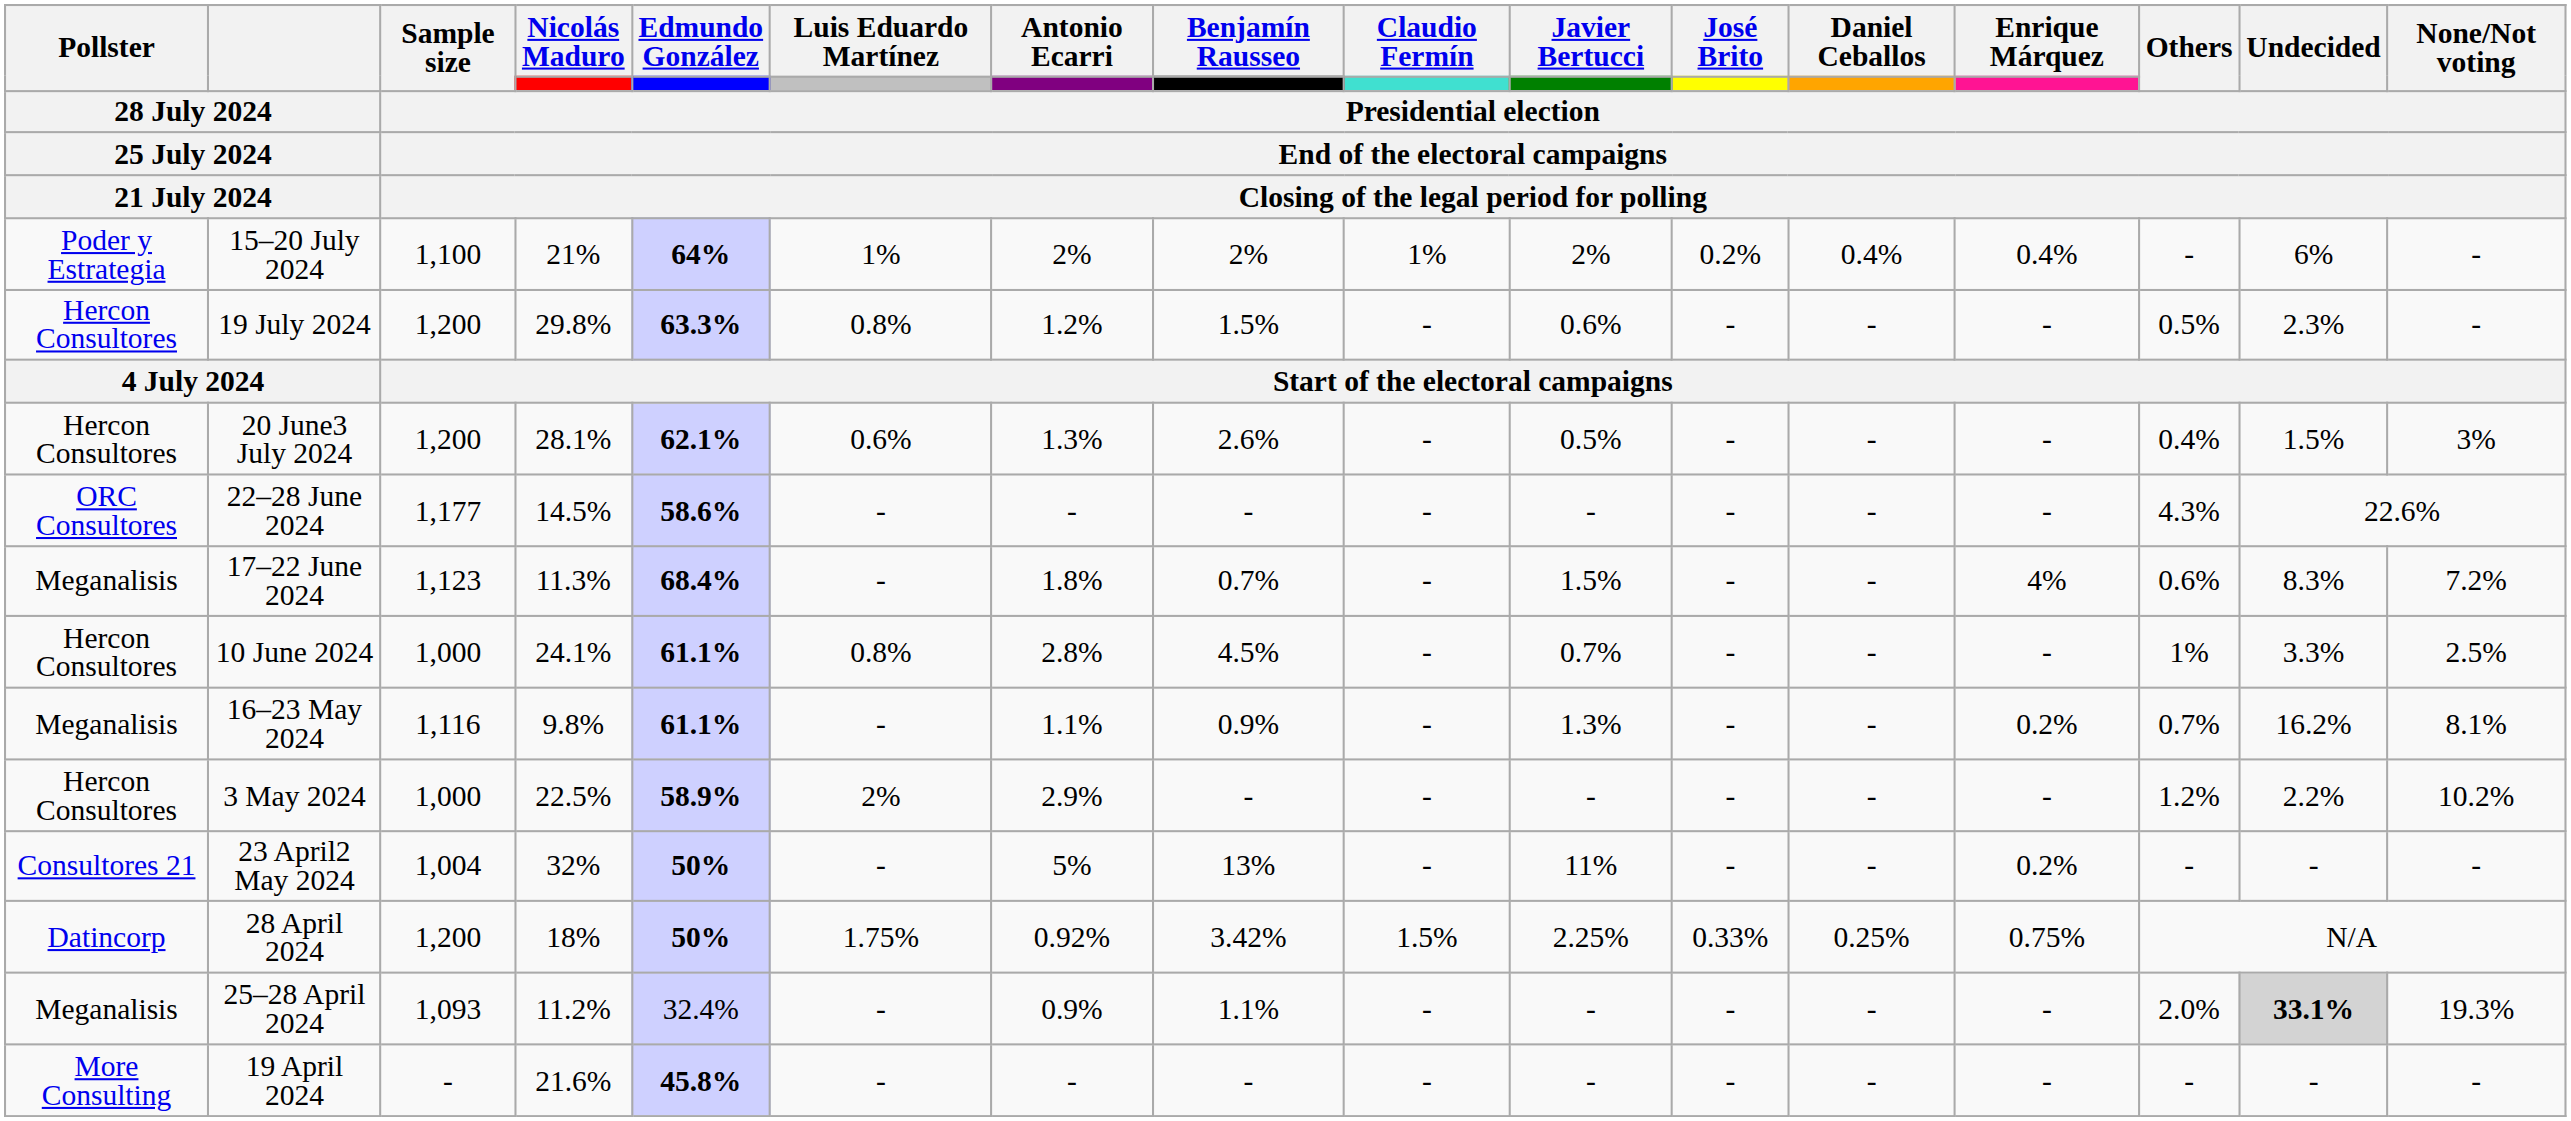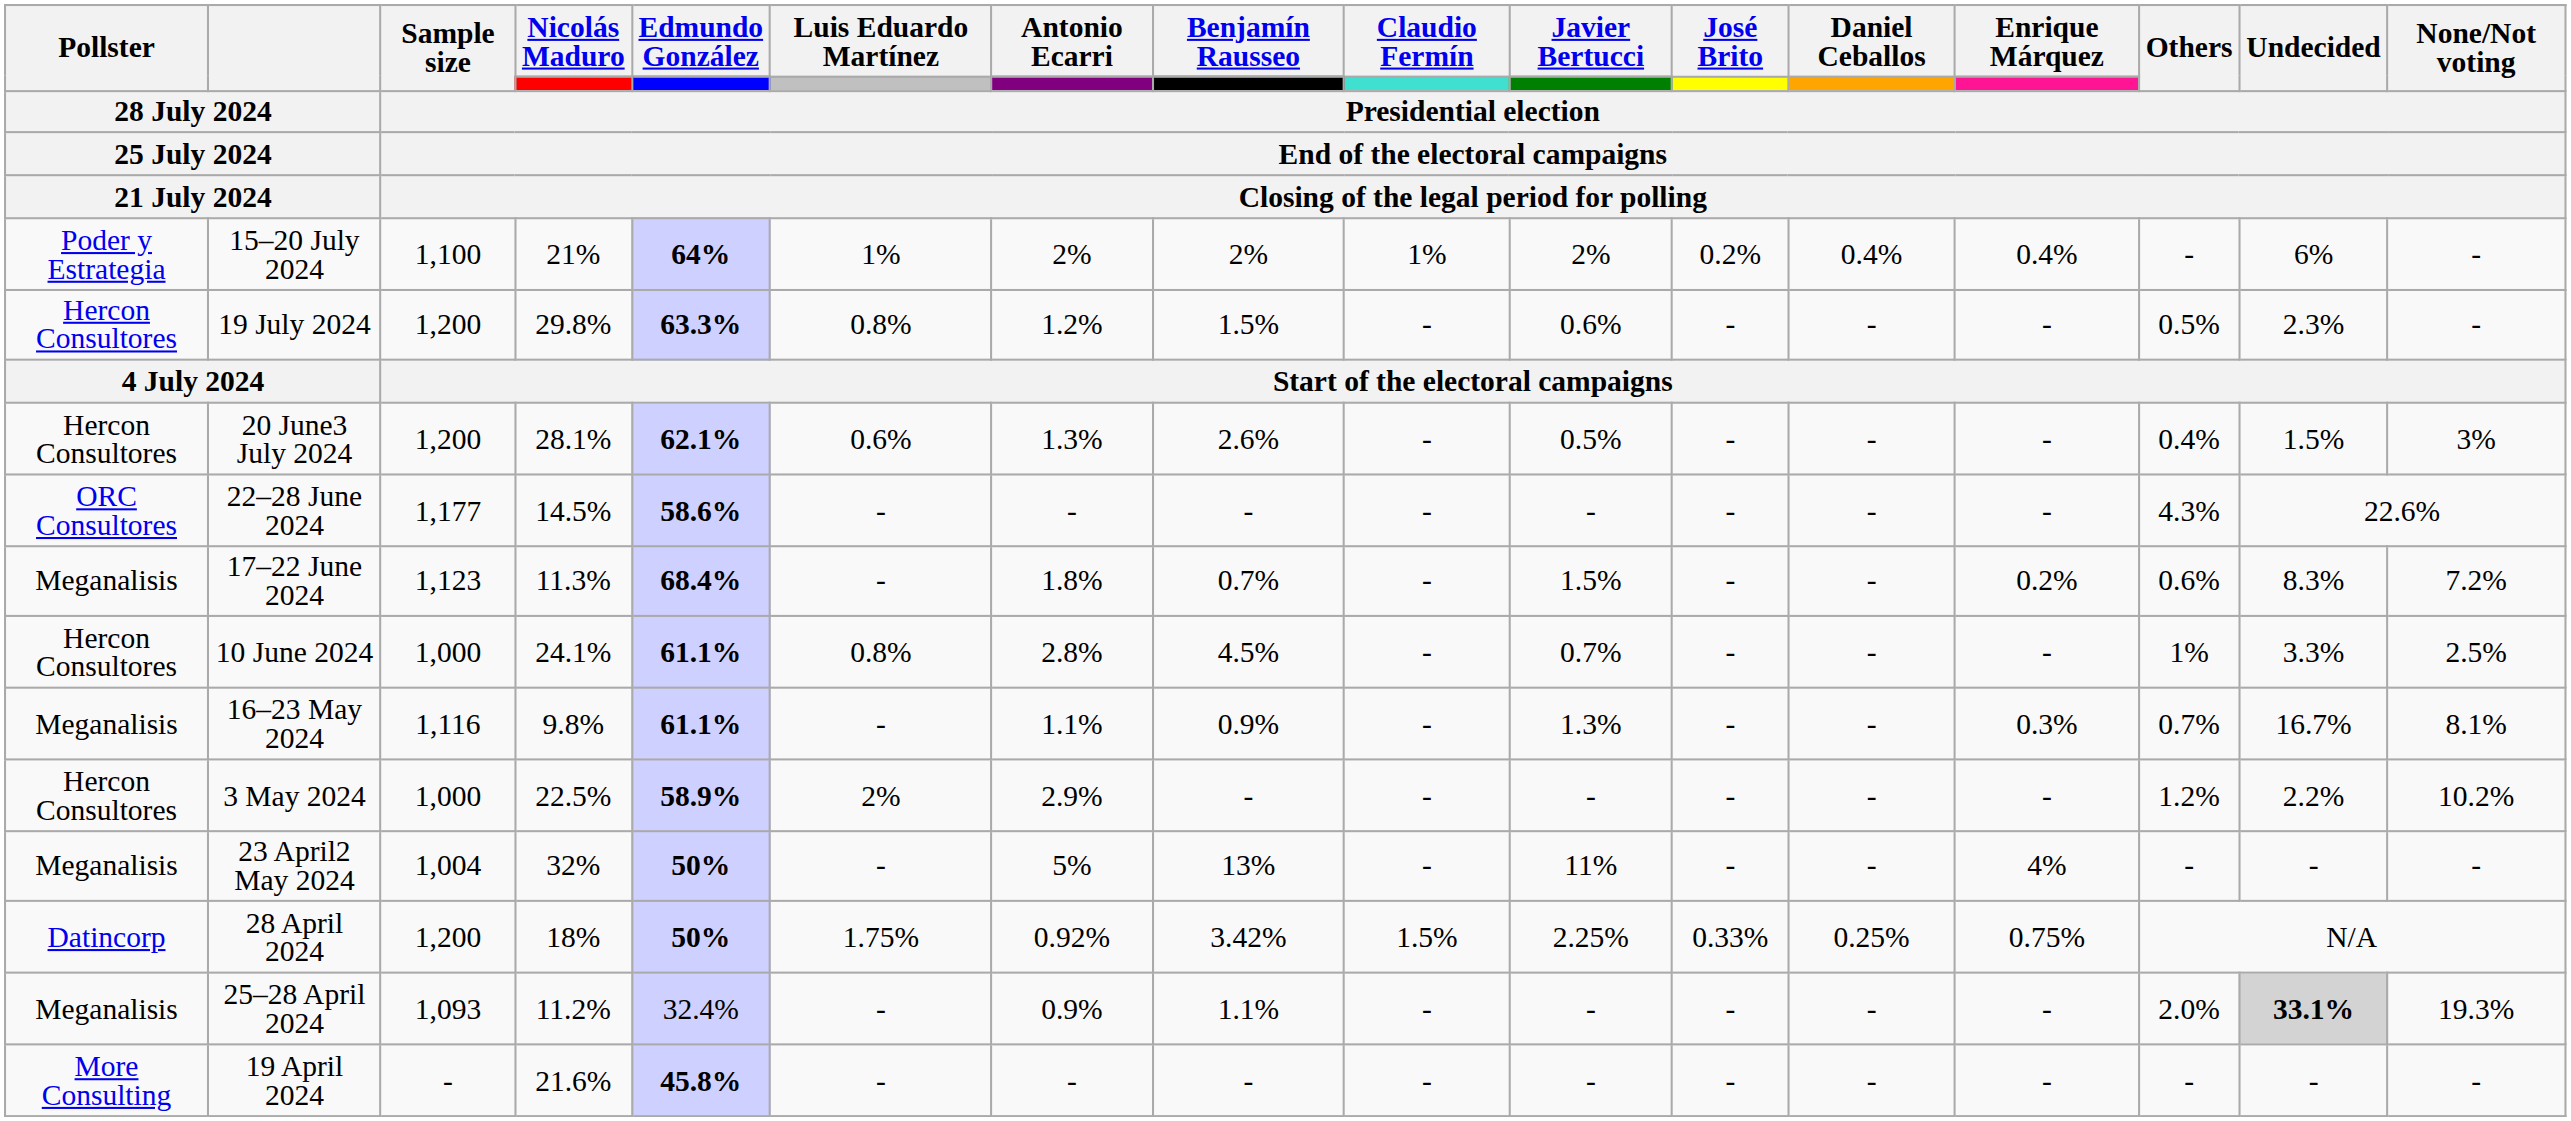17–22 June 2024 | column 13: 4% -> 0.2%
16–23 May 2024 | column 13: 0.2% -> 0.3%
16–23 May 2024 | column 15: 16.2% -> 16.7%
23 April2 May 2024 | Pollster / 28 July 2024 / 25 July 2024 / 21 July 2024: Consultores 21 -> Meganalisis
23 April2 May 2024 | column 13: 0.2% -> 4%
